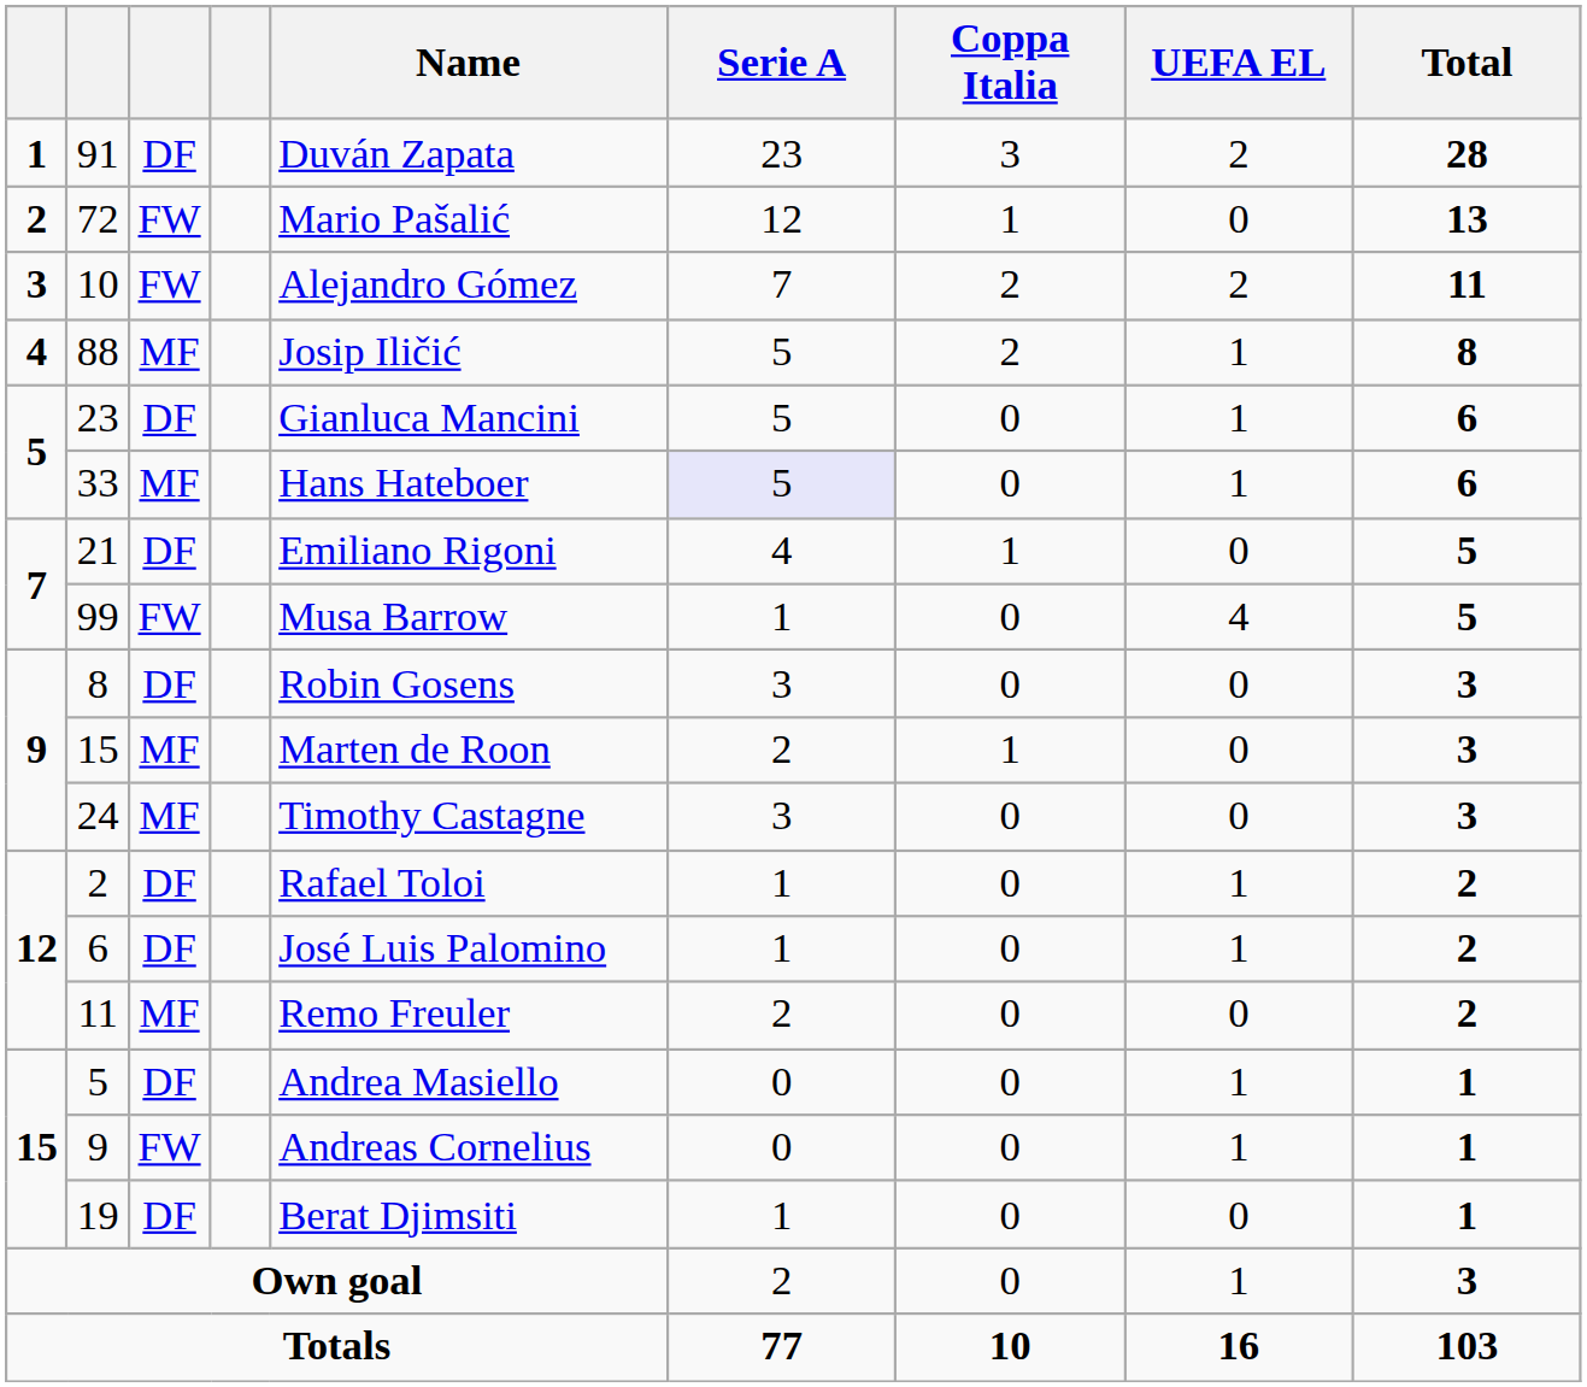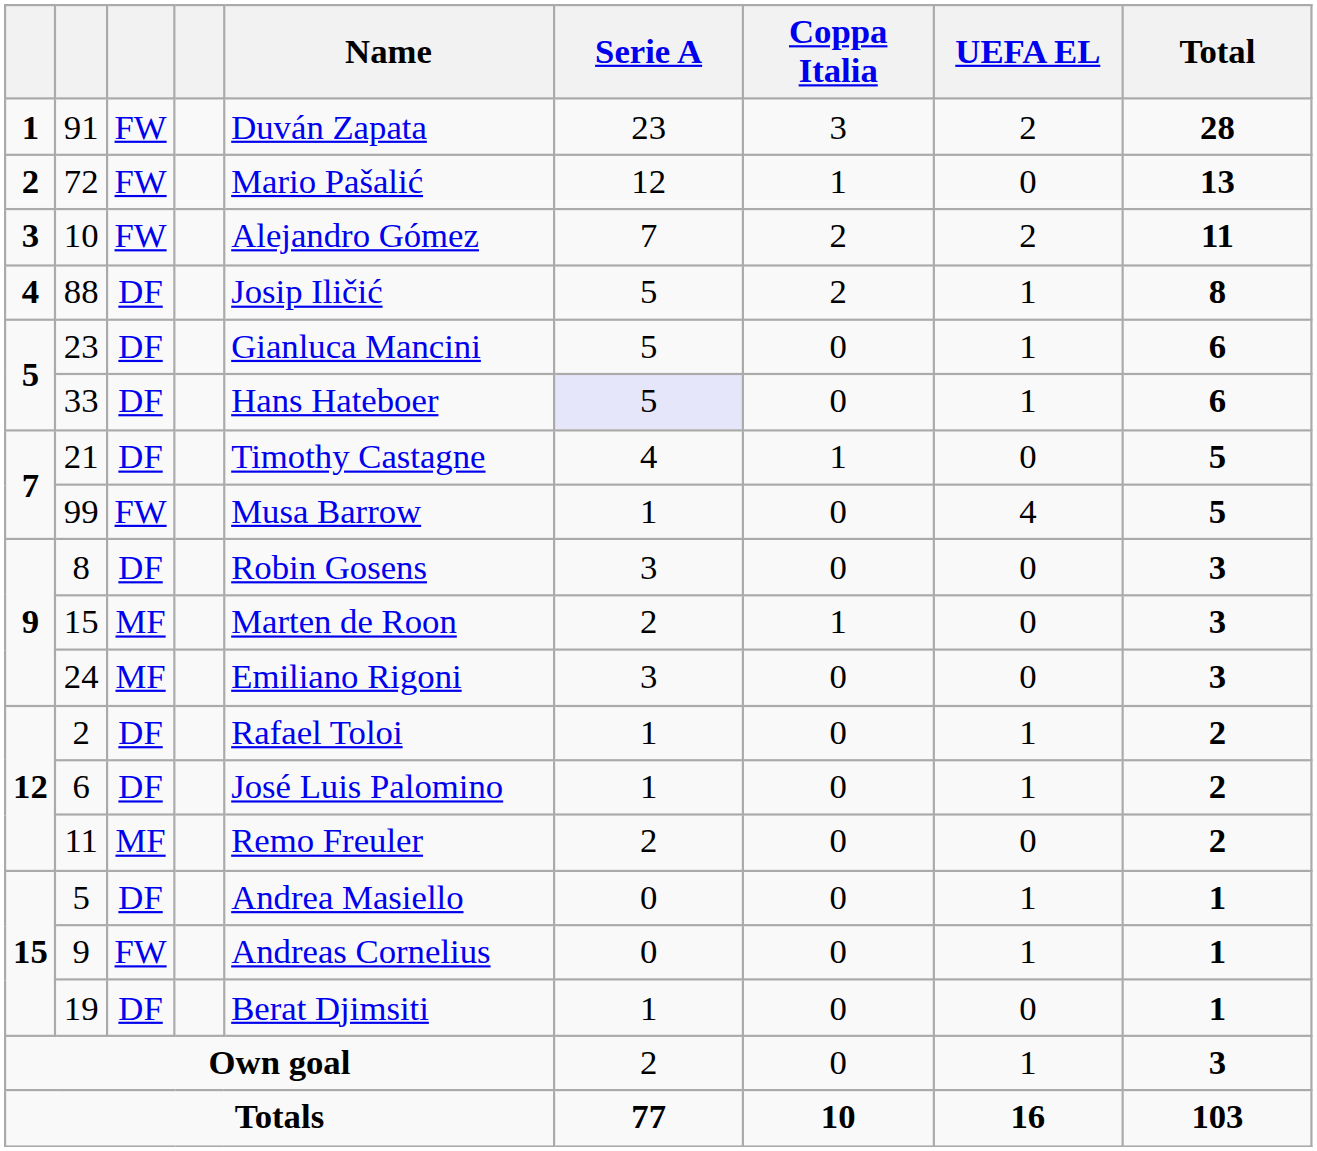91 | column 3: DF -> FW
88 | column 3: MF -> DF
33 | column 3: MF -> DF
21 | Name: Emiliano Rigoni -> Timothy Castagne
24 | Name: Timothy Castagne -> Emiliano Rigoni
